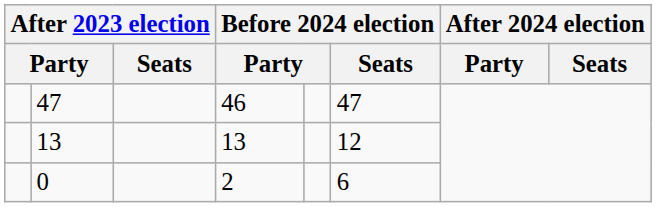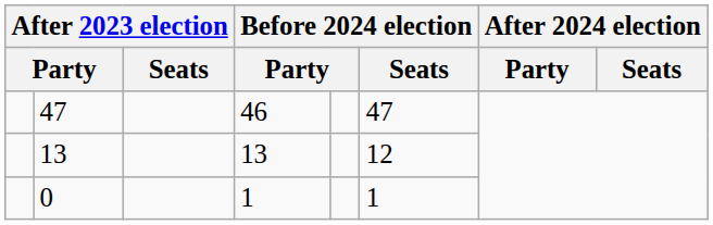0 | column 4: 2 -> 1
0 | Before 2024 election / Seats: 6 -> 1
